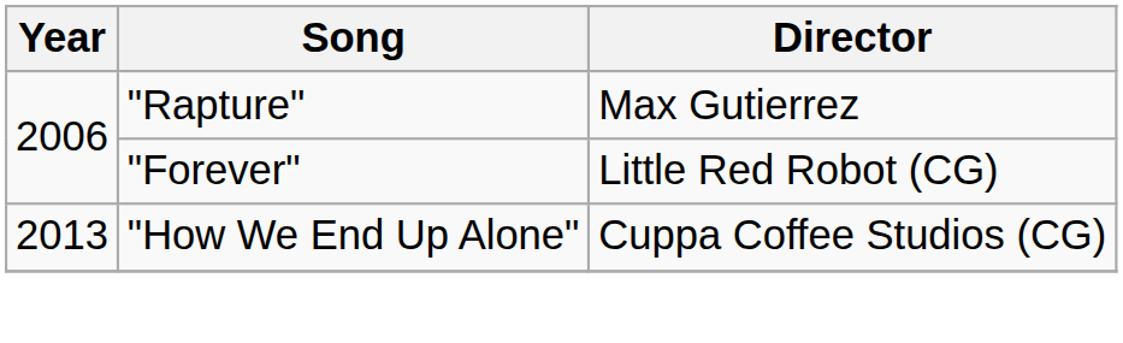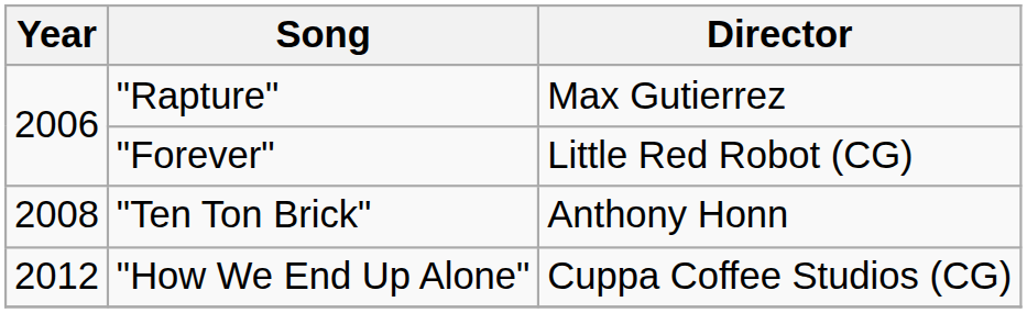+ row: 2008 | "Ten Ton Brick" | Anthony Honn
"How We End Up Alone" | Year: 2013 -> 2012
